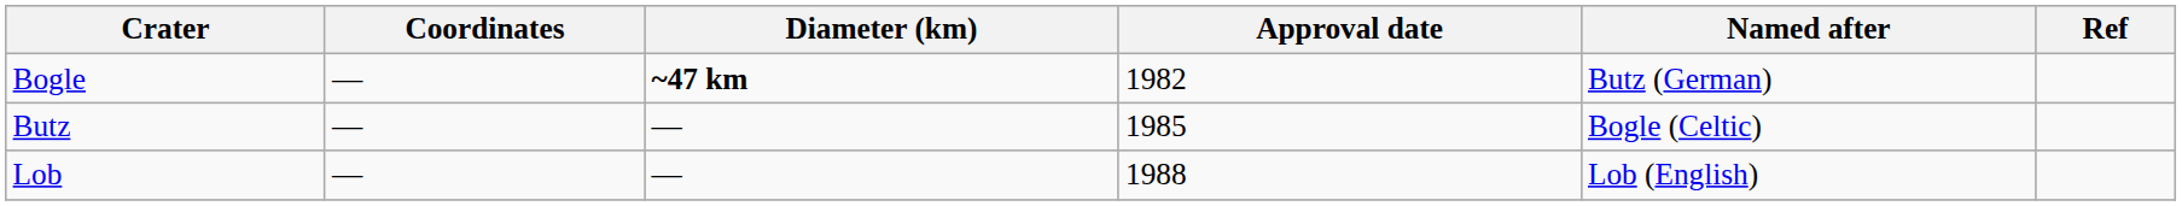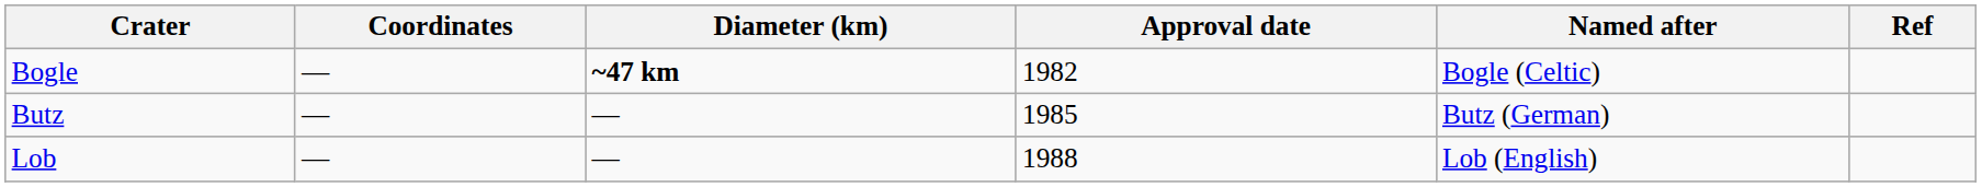Bogle | Named after: Butz (German) -> Bogle (Celtic)
Butz | Named after: Bogle (Celtic) -> Butz (German)
